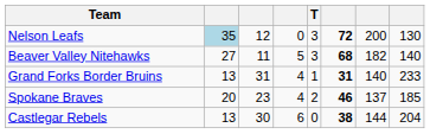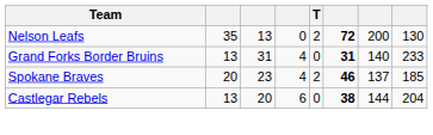Nelson Leafs | column 2: lightblue background -> no background
Nelson Leafs | column 3: 12 -> 13
Nelson Leafs | T: 3 -> 2
- row: Beaver Valley Nitehawks | 27 | 11 | 5 | 3 | 68 | 182 | 140
Grand Forks Border Bruins | T: 1 -> 0
Castlegar Rebels | column 3: 30 -> 20
